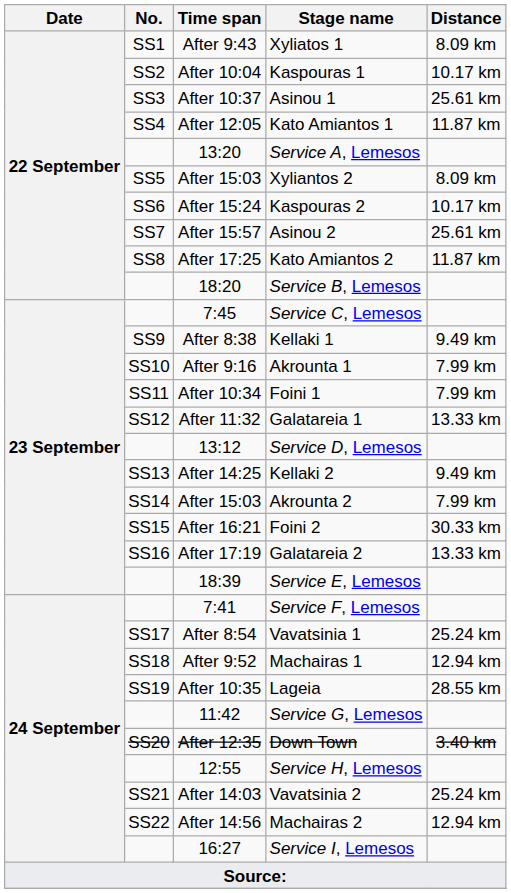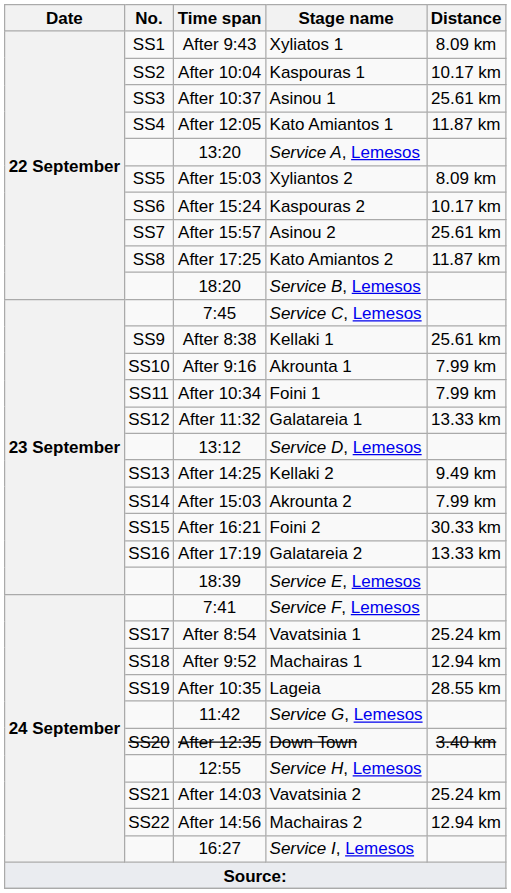Kellaki 1 | Distance: 9.49 km -> 25.61 km
